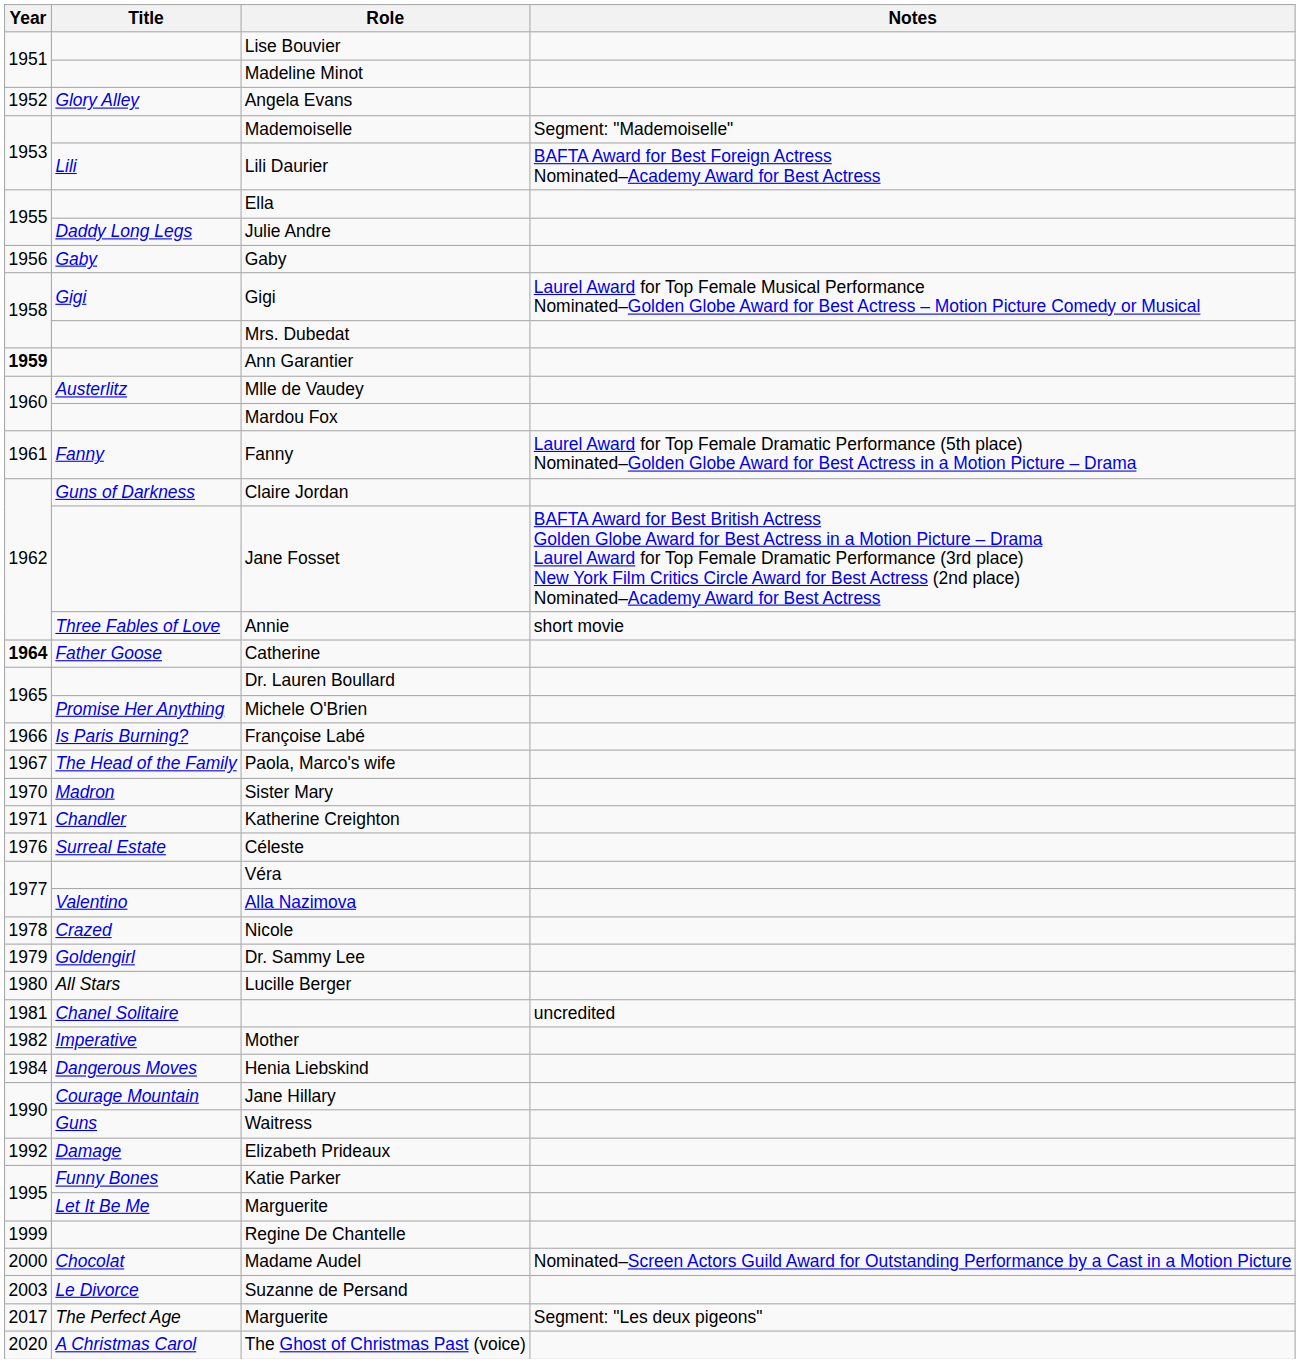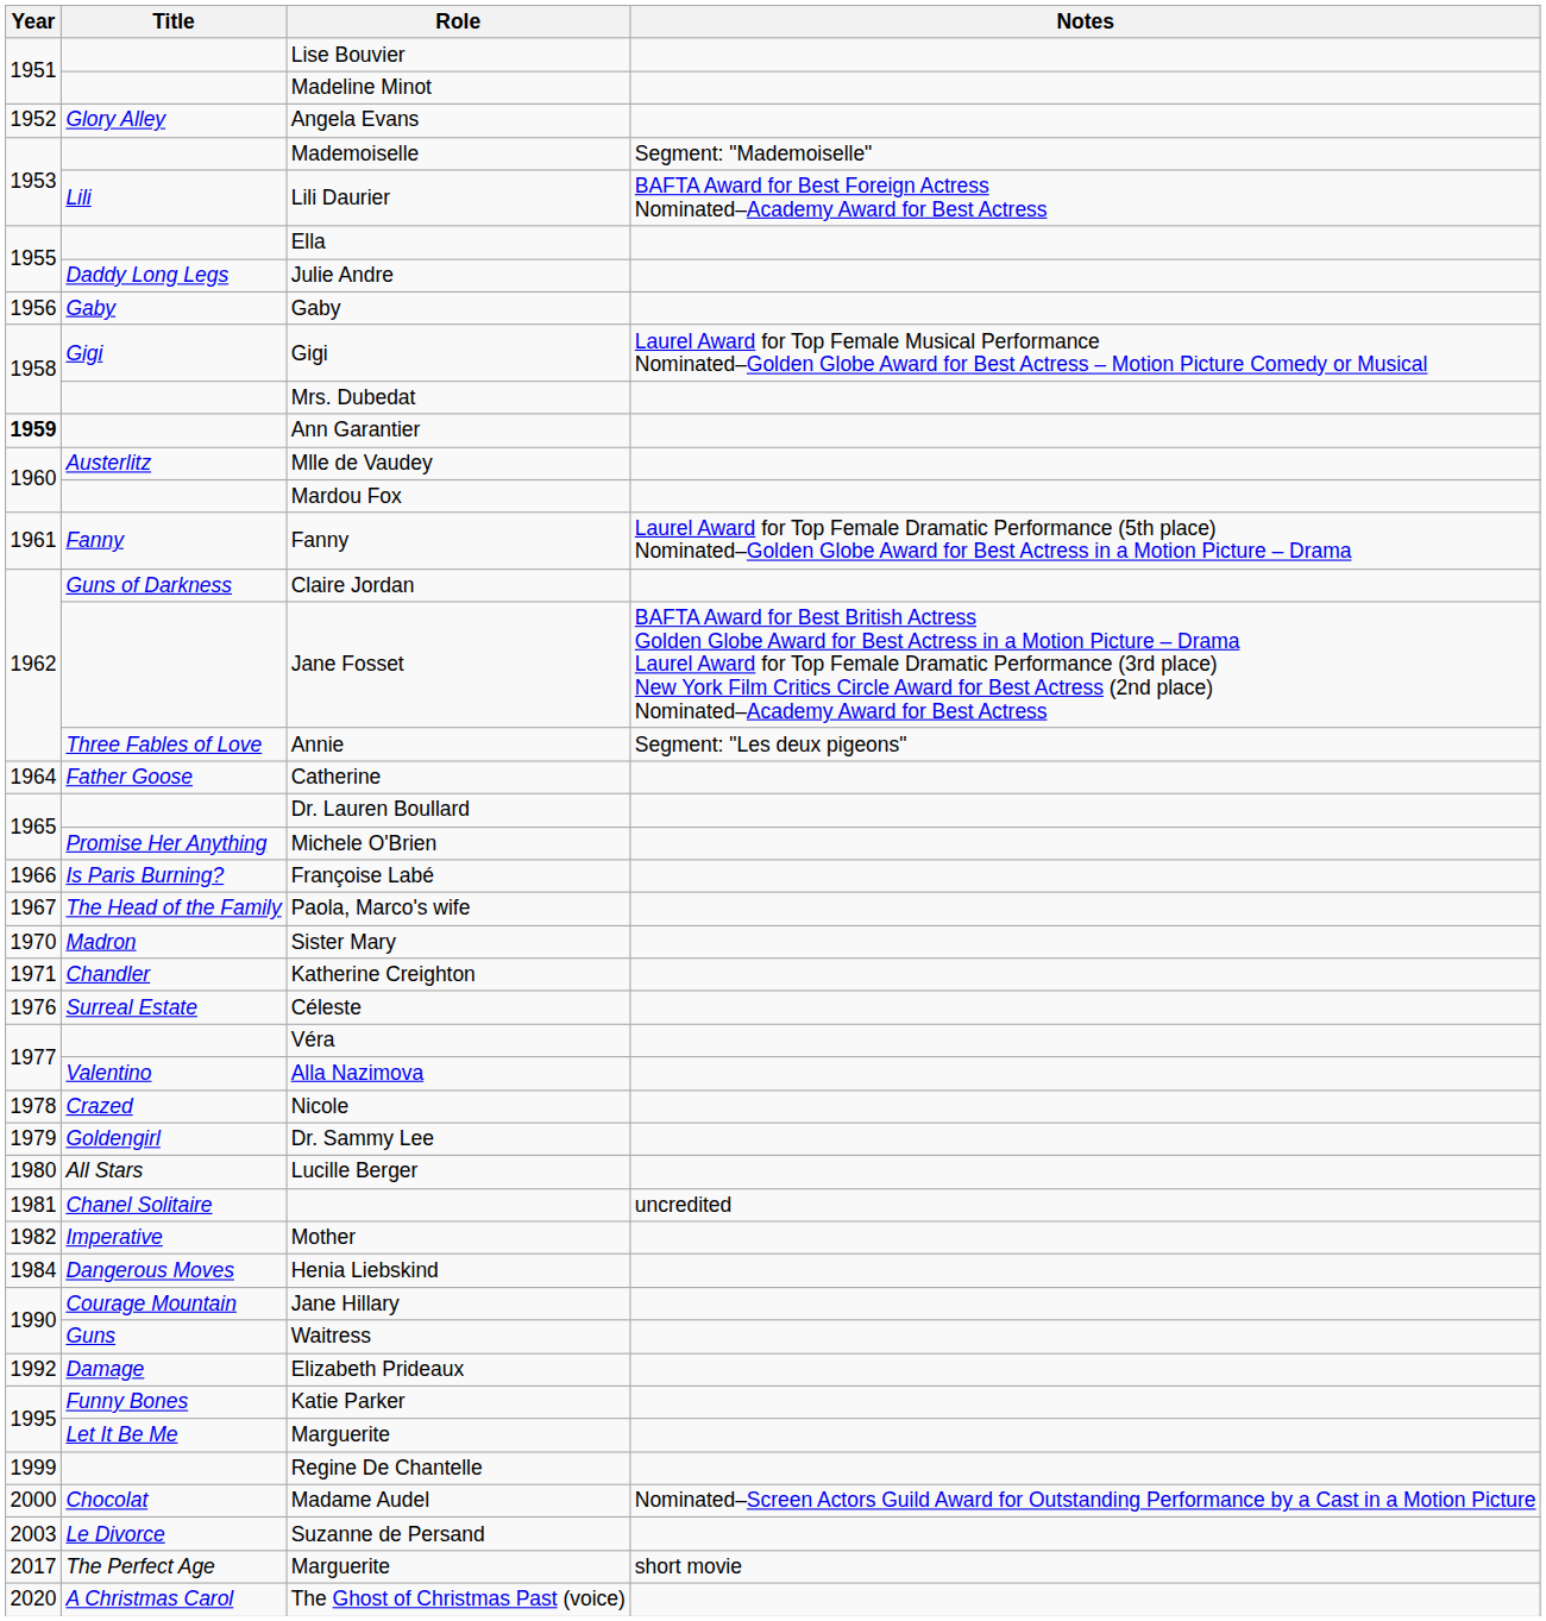Annie | Notes: short movie -> Segment: "Les deux pigeons"
Catherine | Year: bold -> normal
The Perfect Age / Marguerite | Notes: Segment: "Les deux pigeons" -> short movie
